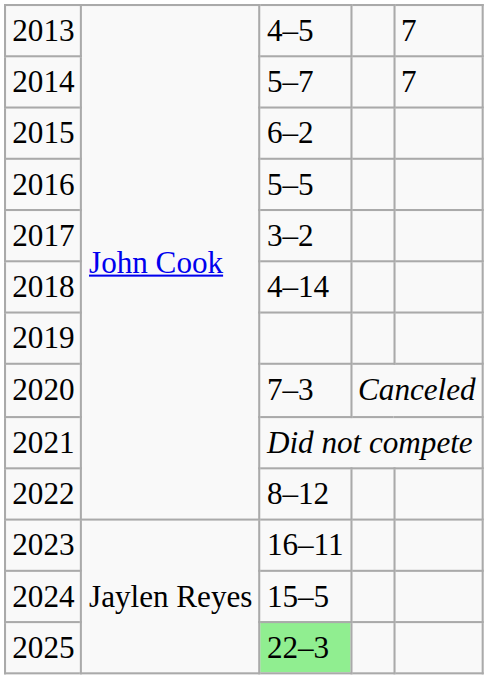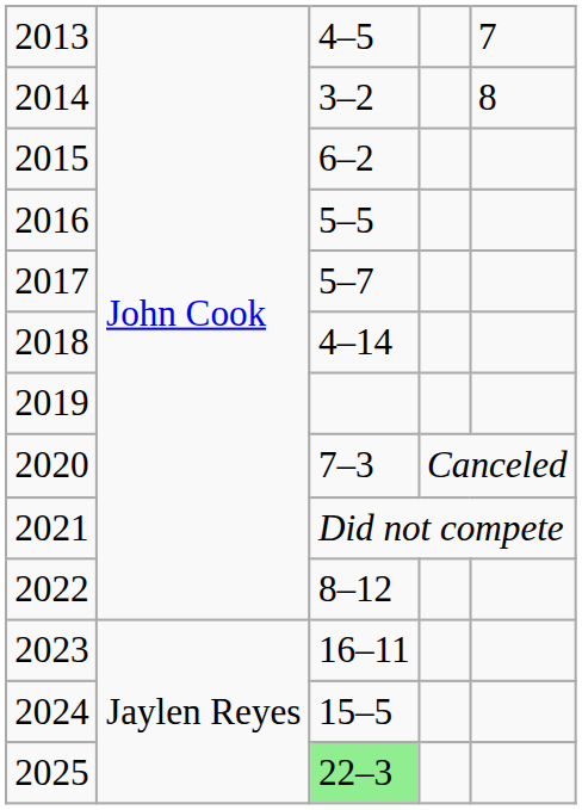2014 | column 3: 5–7 -> 3–2
2014 | column 5: 7 -> 8
2017 | column 3: 3–2 -> 5–7
